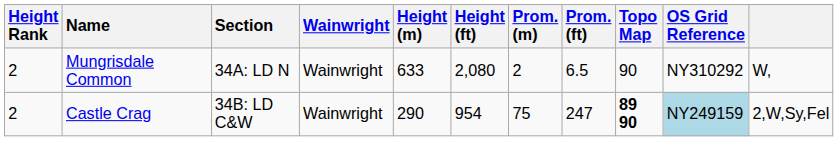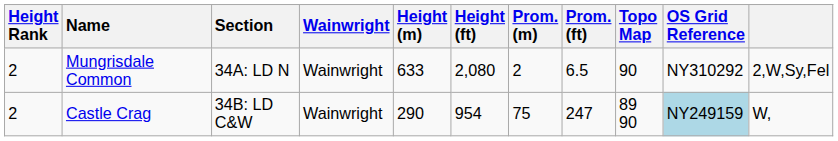Mungrisdale Common | column 11: W, -> 2,W,Sy,Fel
Castle Crag | Topo Map: bold -> normal
Castle Crag | column 11: 2,W,Sy,Fel -> W,
